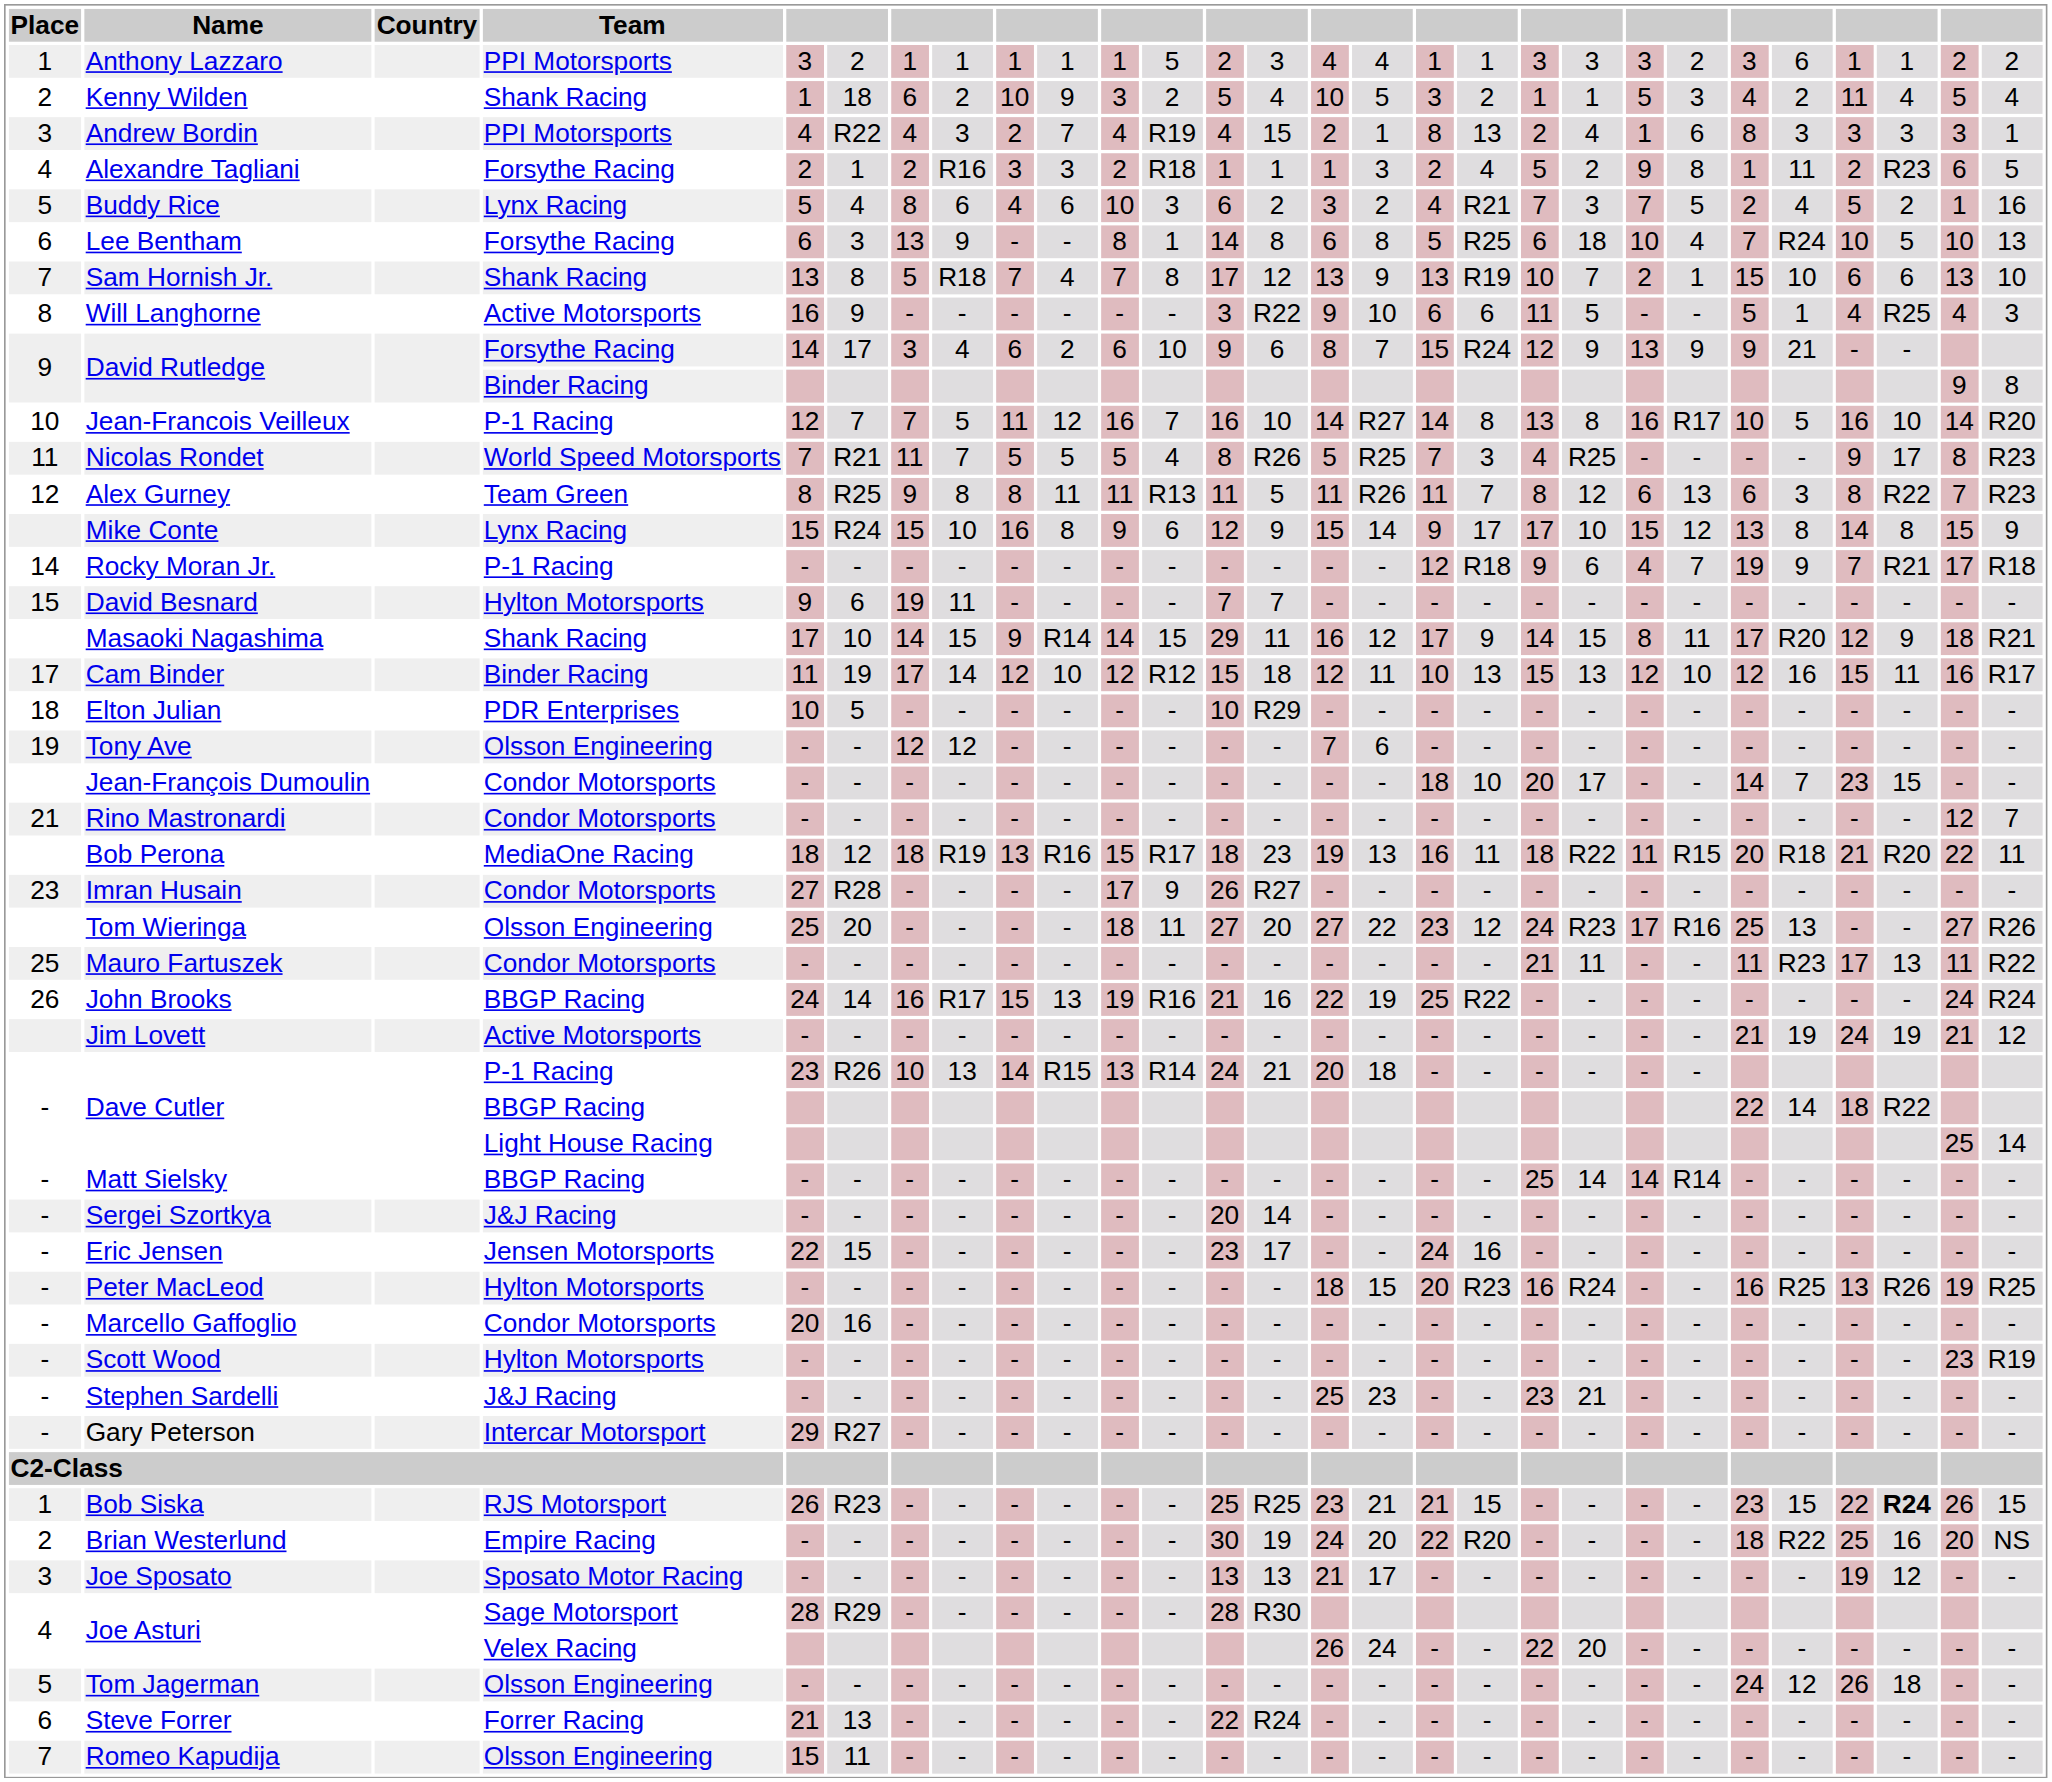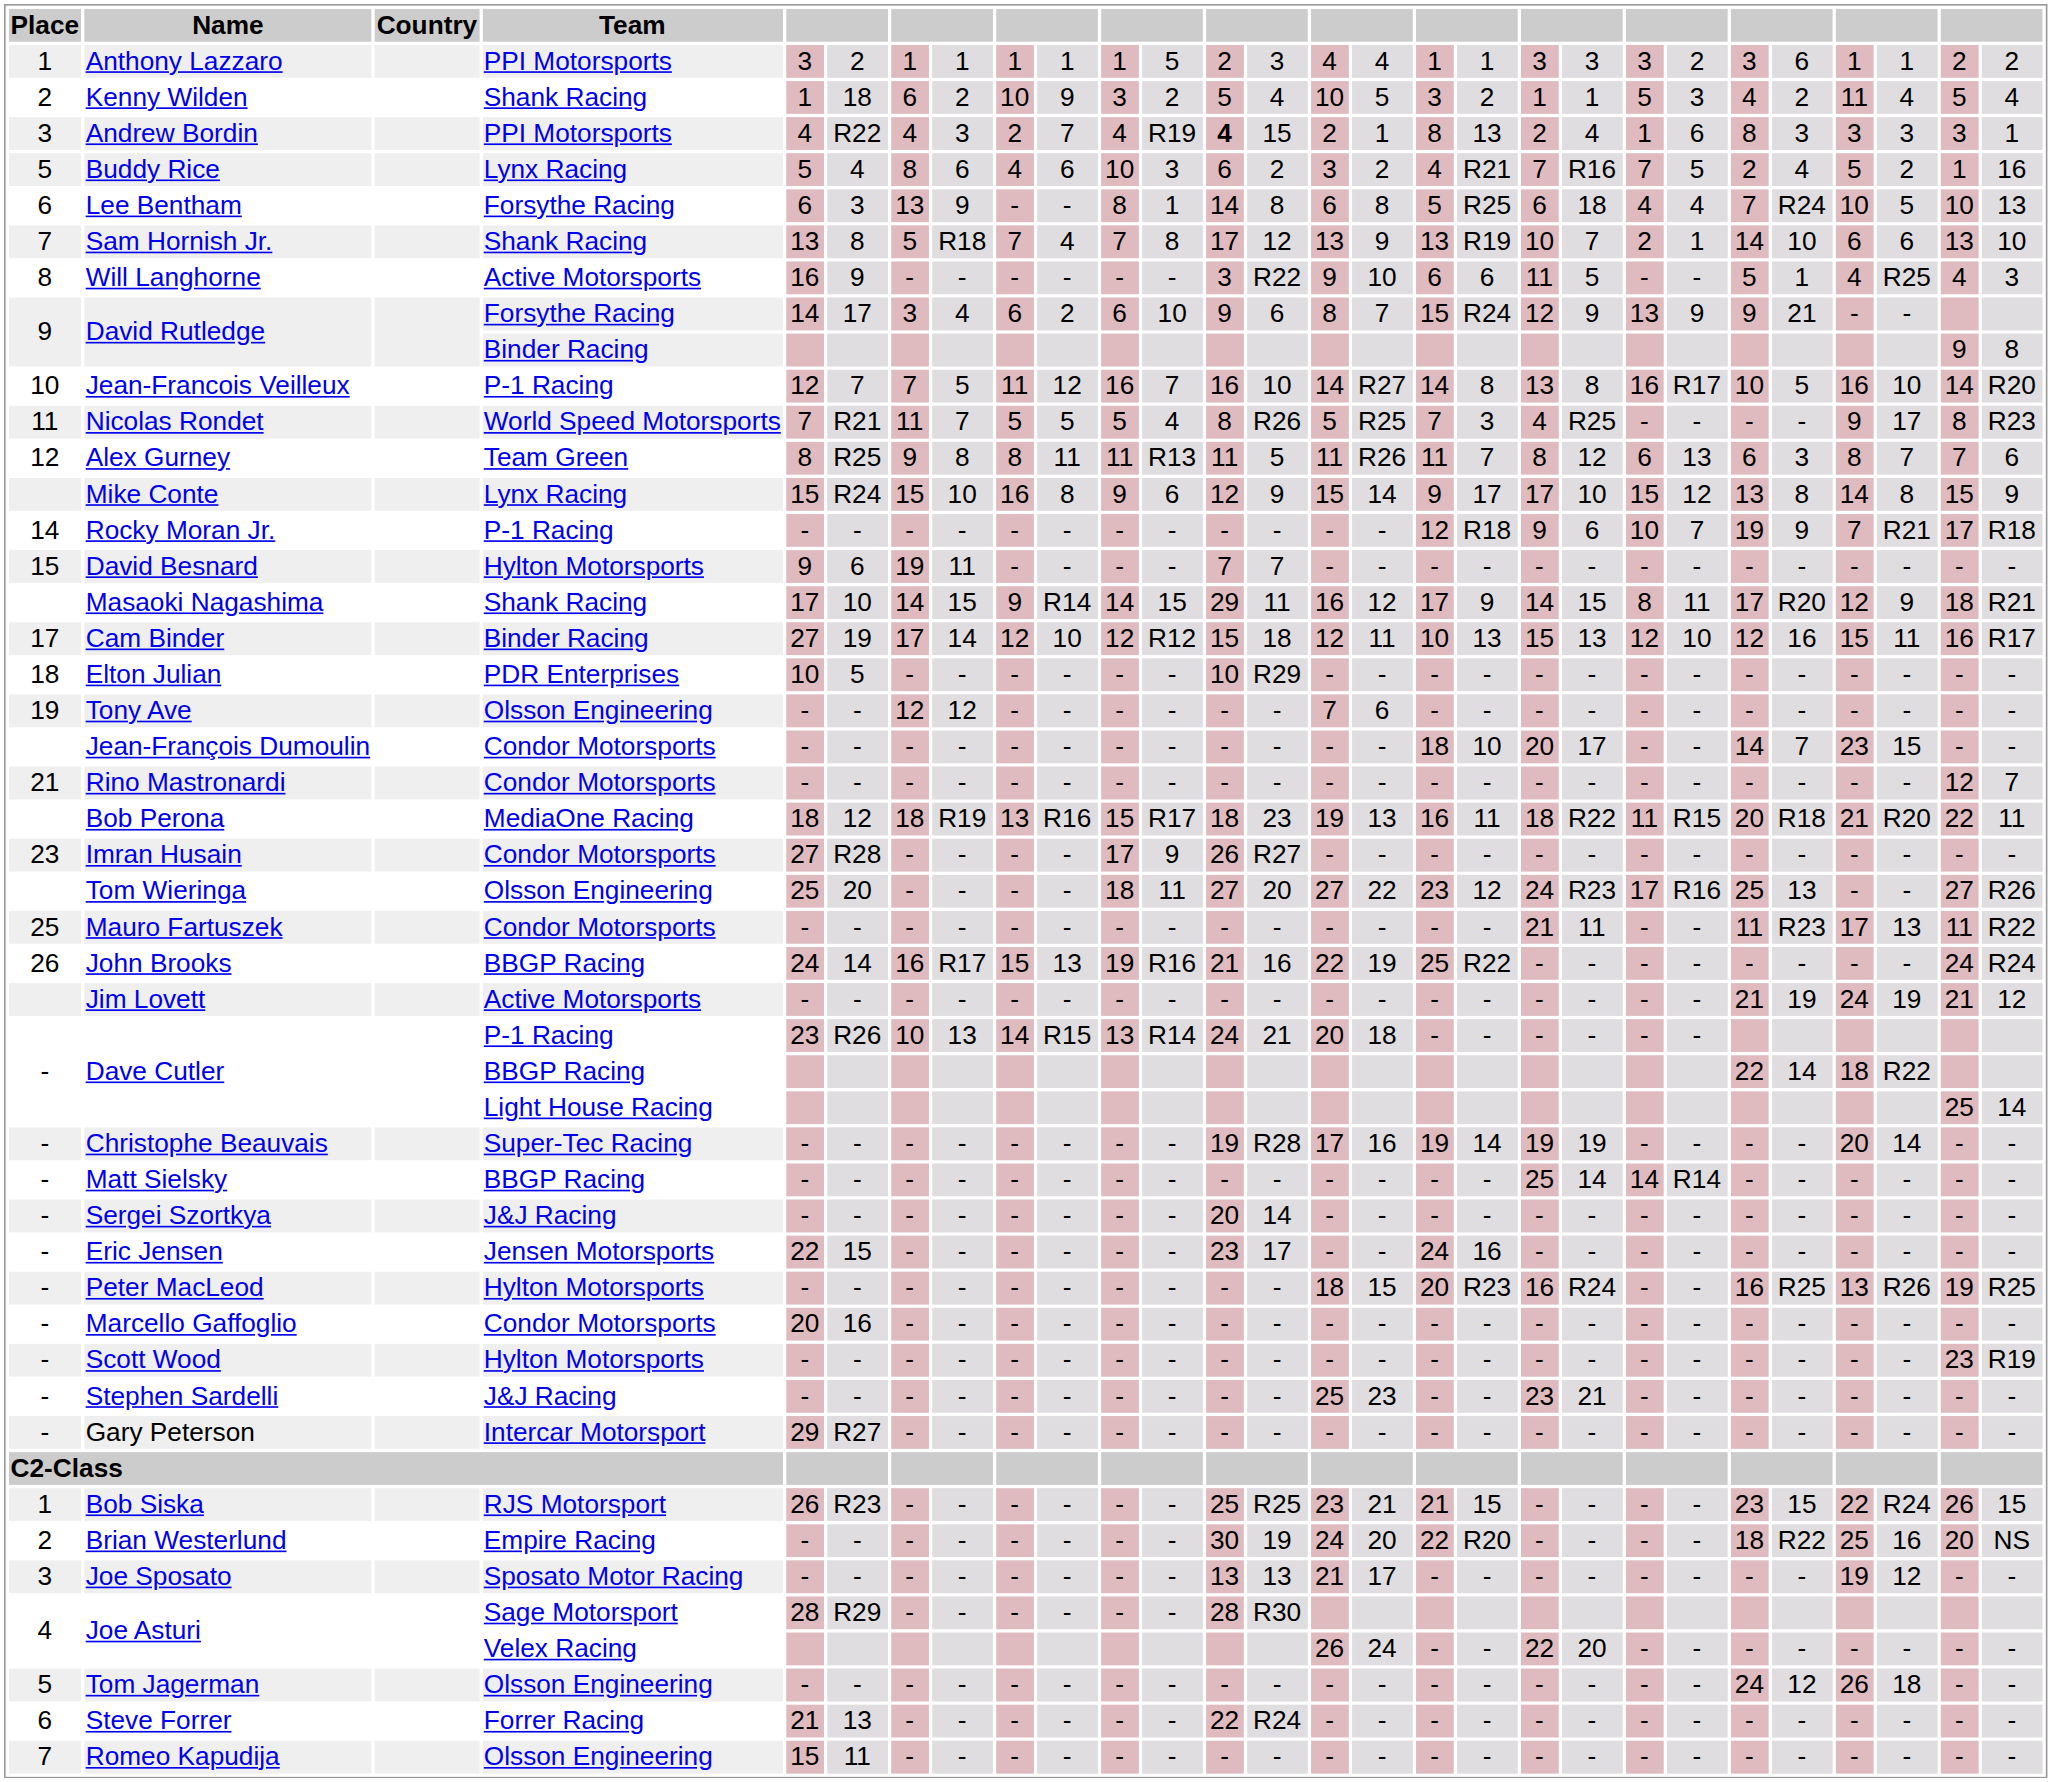Andrew Bordin | column 13: normal -> bold
- row: 4 | Alexandre Tagliani | Forsythe Racing | 2 | 1 | 2 | R16 | 3 | 3 | 2 | R18 | 1 | 1 | 1 | 3 | 2 | 4 | 5 | 2 | 9 | 8 | 1 | 11 | 2 | R23 | 6 | 5
Buddy Rice | column 20: 3 -> R16
Lee Bentham | column 21: 10 -> 4
Sam Hornish Jr. | column 23: 15 -> 14
Alex Gurney | column 26: R22 -> 7
Alex Gurney | column 28: R23 -> 6
Rocky Moran Jr. | column 21: 4 -> 10
Cam Binder | column 5: 11 -> 27
+ row: - | Christophe Beauvais | Super-Tec Racing | - | - | - | - | - | - | - | - | 19 | R28 | 17 | 16 | 19 | 14 | 19 | 19 | - | - | - | - | 20 | 14 | - | -
Bob Siska | column 26: bold -> normal
